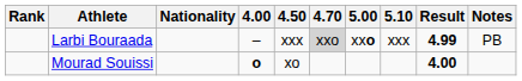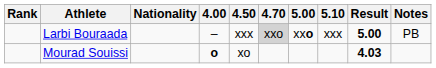Larbi Bouraada | Result: 4.99 -> 5.00
Mourad Souissi | Result: 4.00 -> 4.03
